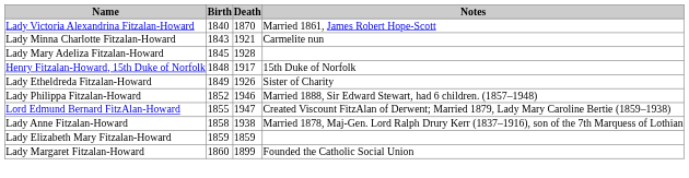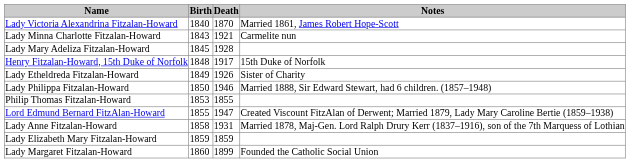Lady Philippa Fitzalan-Howard | Birth: 1852 -> 1850
+ row: Philip Thomas Fitzalan-Howard | 1853 | 1855
Lady Anne Fitzalan-Howard | Death: 1938 -> 1931
